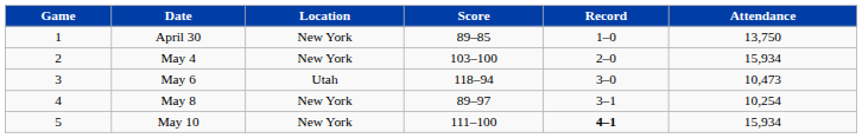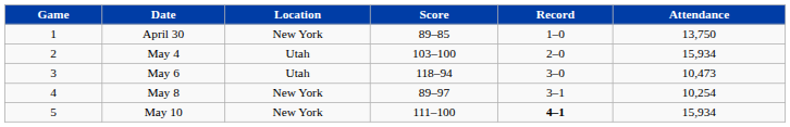May 4 | Location: New York -> Utah
